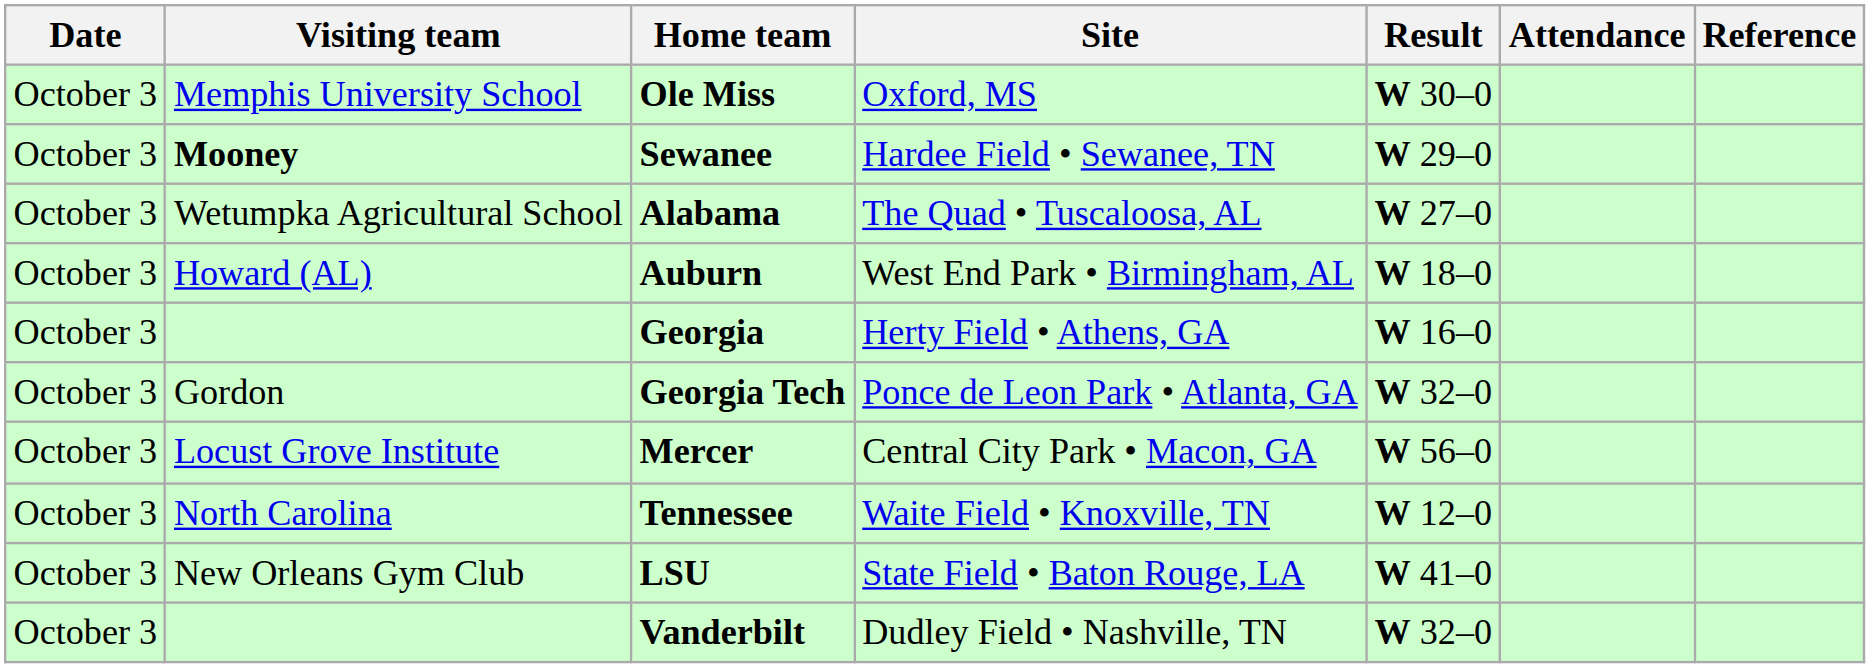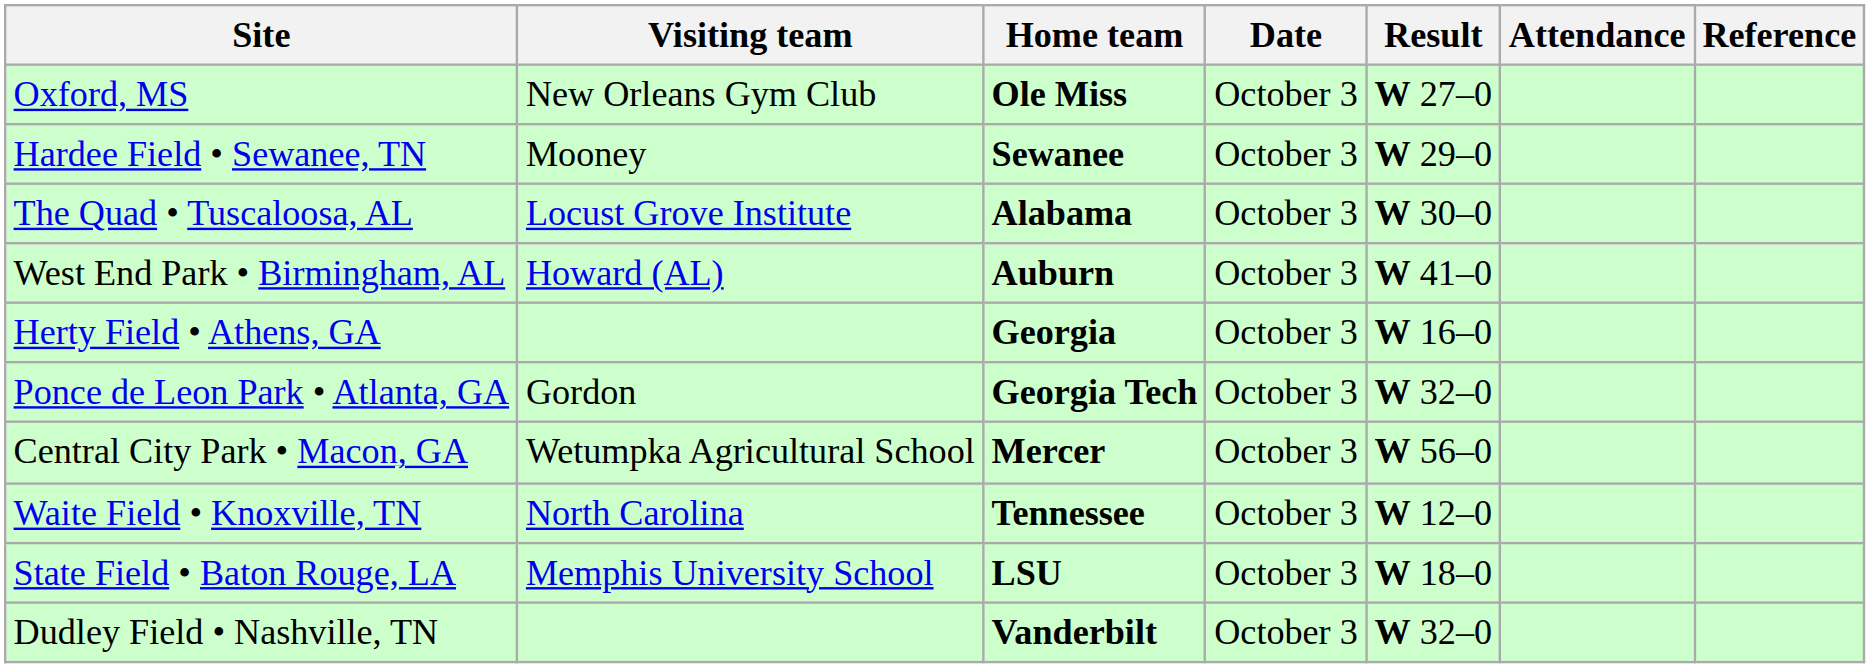columns swapped: Date <-> Site
Ole Miss | Visiting team: Memphis University School -> New Orleans Gym Club
Ole Miss | Result: W 30–0 -> W 27–0
Sewanee | Visiting team: bold -> normal
Alabama | Visiting team: Wetumpka Agricultural School -> Locust Grove Institute
Alabama | Result: W 27–0 -> W 30–0
Auburn | Result: W 18–0 -> W 41–0
Mercer | Visiting team: Locust Grove Institute -> Wetumpka Agricultural School
LSU | Visiting team: New Orleans Gym Club -> Memphis University School
LSU | Result: W 41–0 -> W 18–0
